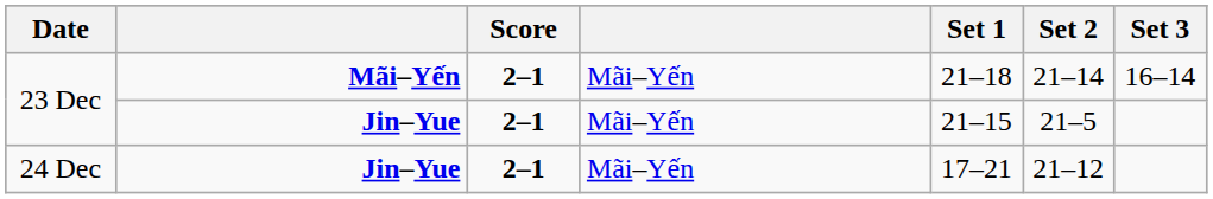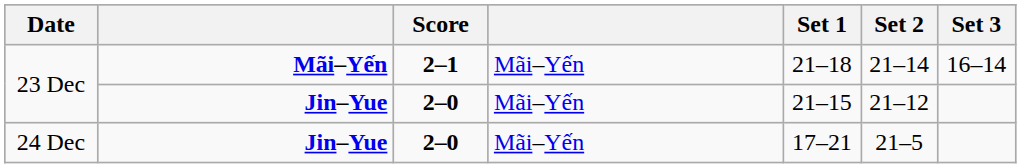23 Dec / Jin–Yue | Score: 2–1 -> 2–0
23 Dec / Jin–Yue | Set 2: 21–5 -> 21–12
24 Dec | Score: 2–1 -> 2–0
24 Dec | Set 2: 21–12 -> 21–5
